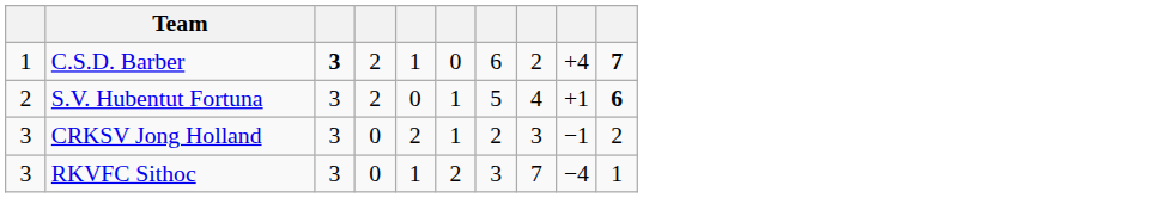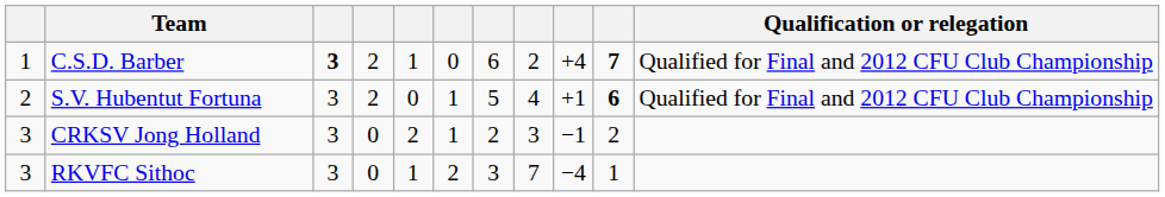+ column: Qualification or relegation | Qualified for Final and 2012 CFU Club Championship | Qualified for Final and 2012 CFU Club Championship
